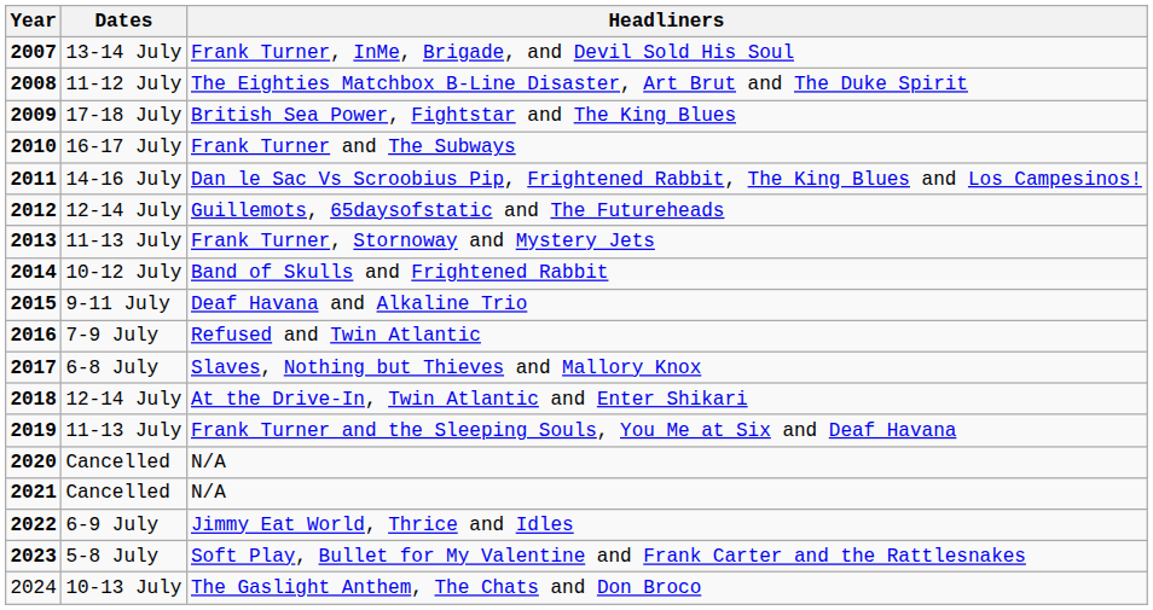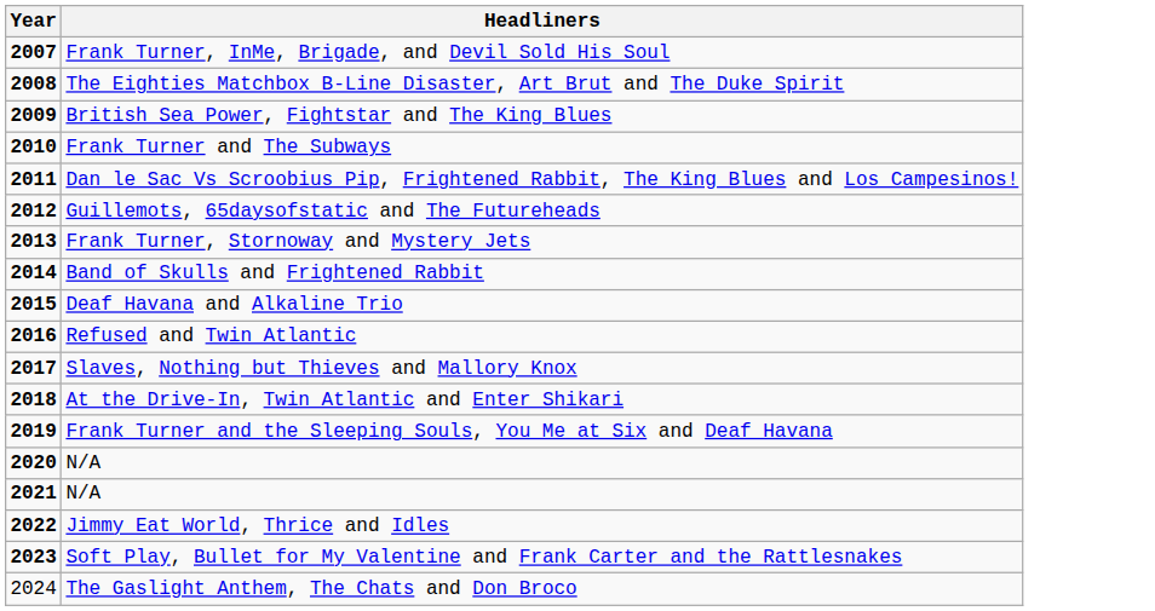- column: Dates | 13-14 July | 11-12 July | 17-18 July | 16-17 July | 14-16 July | 12-14 July | 11-13 July | 10-12 July | 9-11 July | 7-9 July | 6-8 July | 12-14 July | 11-13 July | Cancelled | Cancelled | 6-9 July | 5-8 July | 10-13 July
